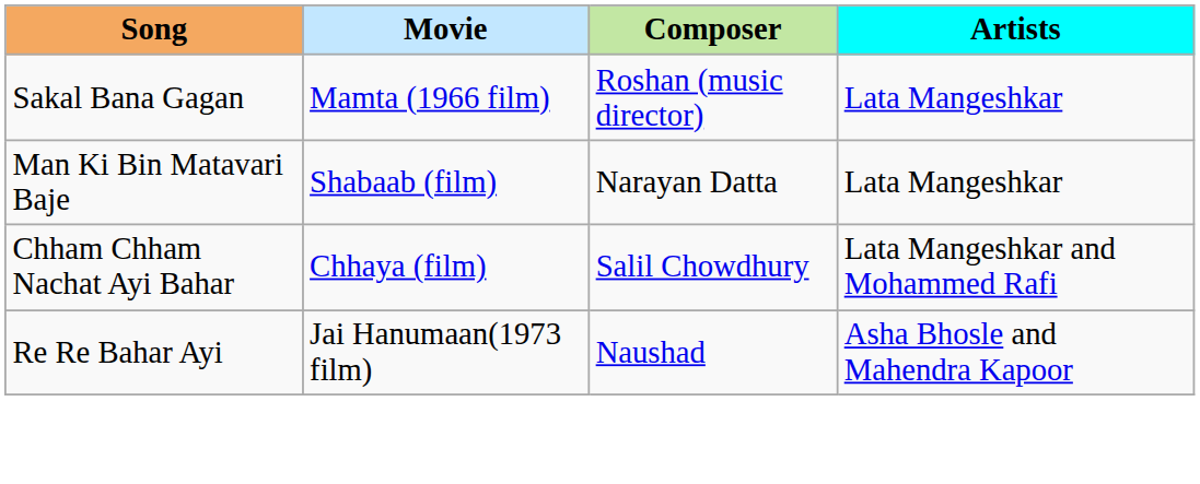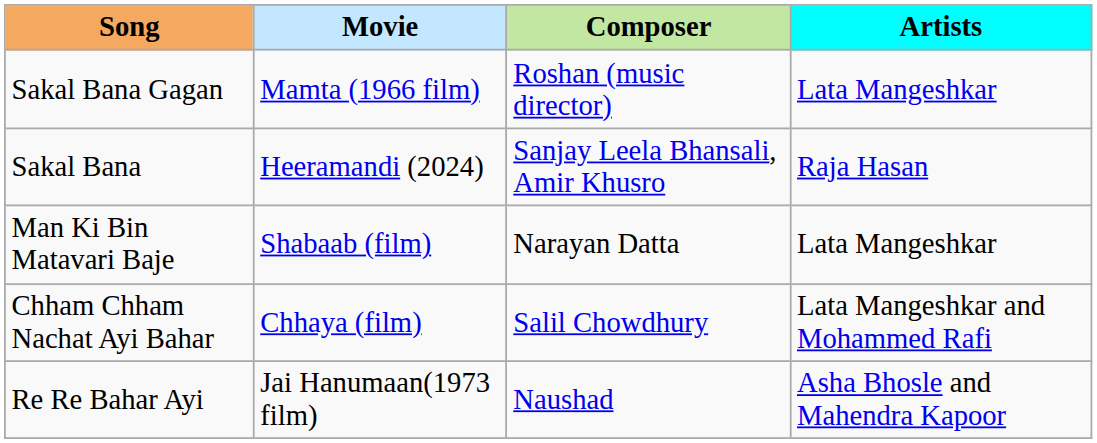+ row: Sakal Bana | Heeramandi (2024) | Sanjay Leela Bhansali, Amir Khusro | Raja Hasan
